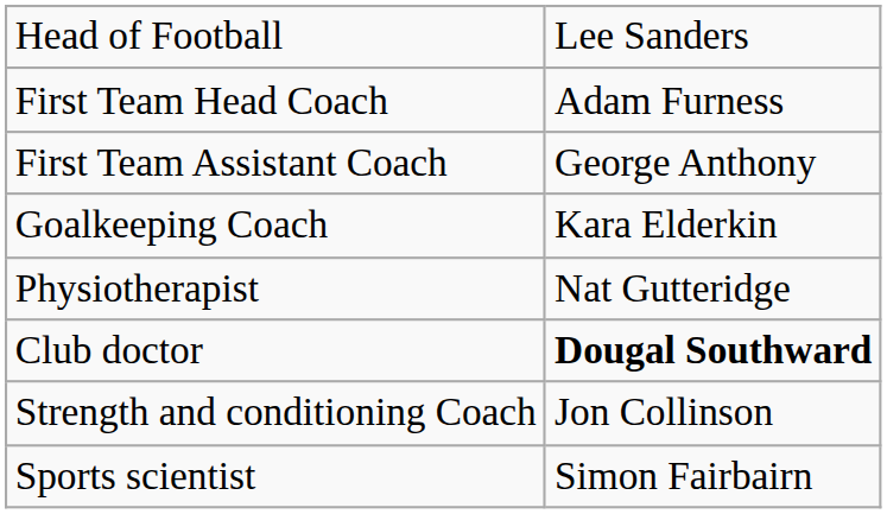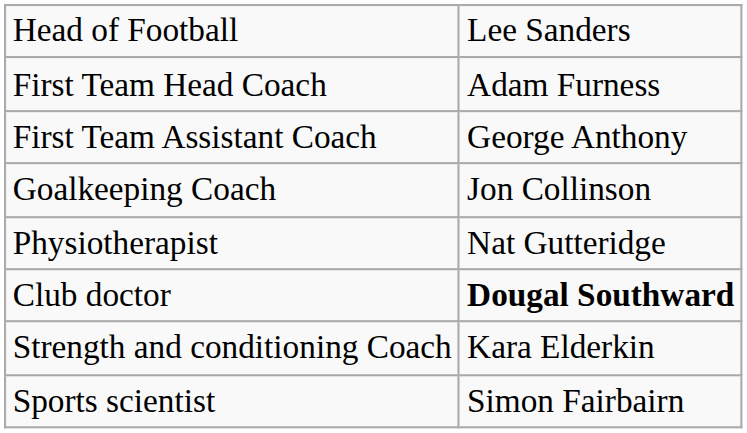Goalkeeping Coach | column 2: Kara Elderkin -> Jon Collinson
Strength and conditioning Coach | column 2: Jon Collinson -> Kara Elderkin
